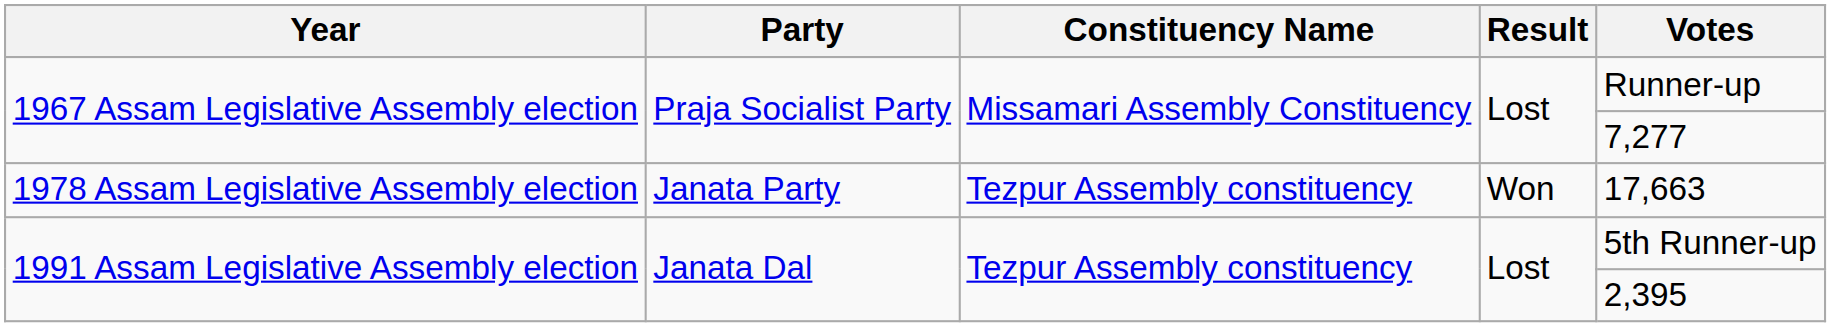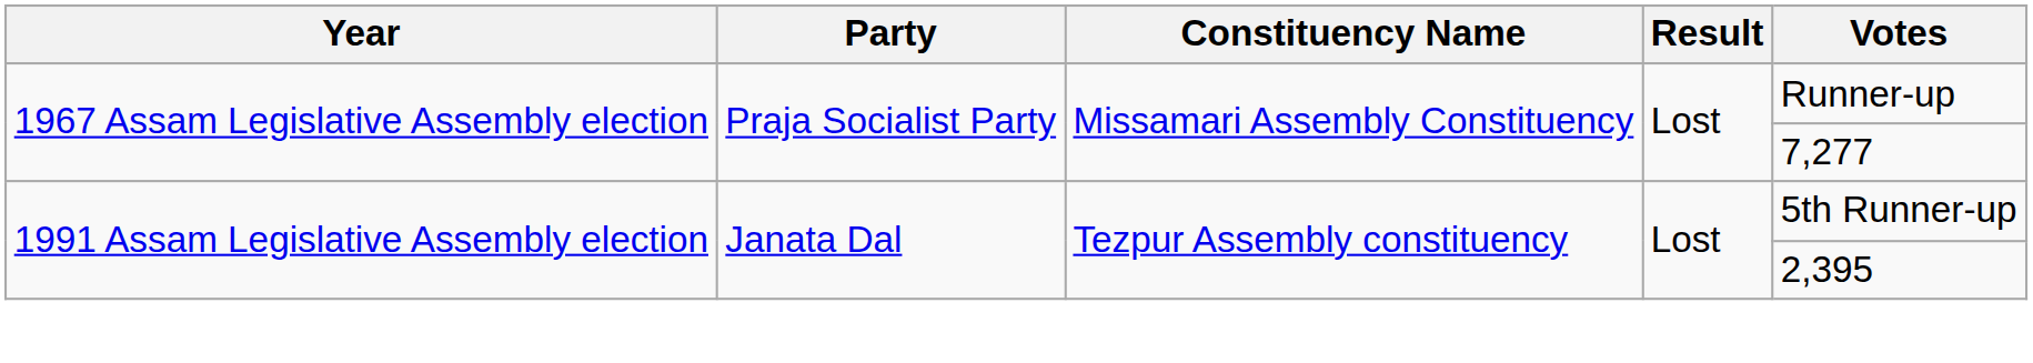- row: 1978 Assam Legislative Assembly election | Janata Party | Tezpur Assembly constituency | Won | 17,663
